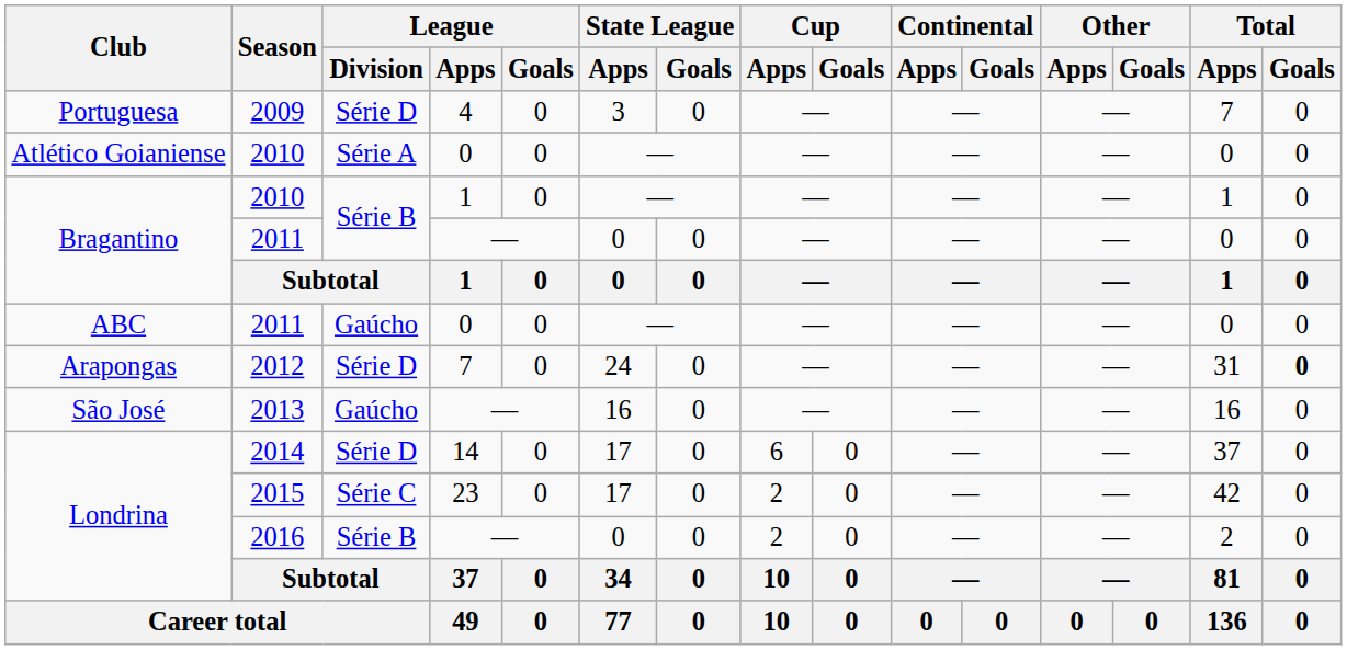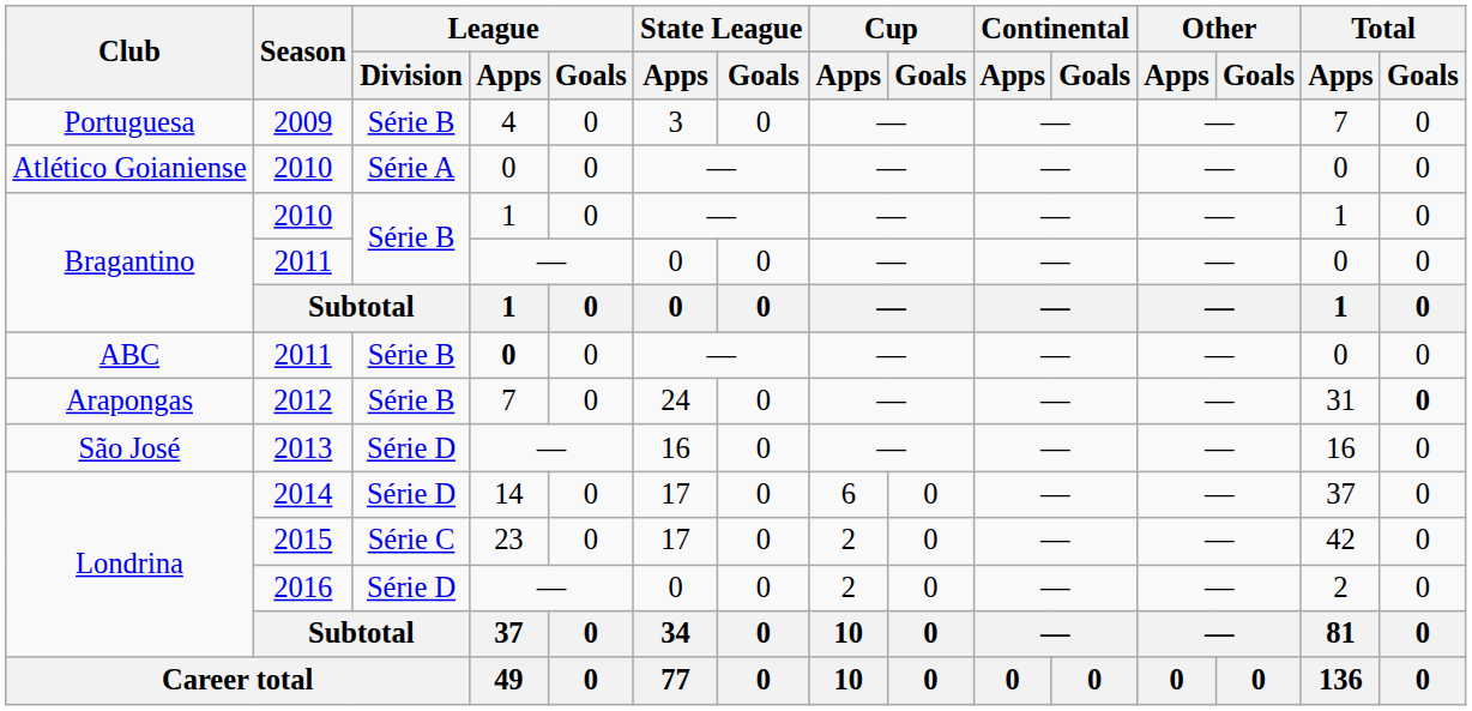2009 | League / Division: Série D -> Série B
ABC / 2011 | League / Division: Gaúcho -> Série B
ABC / 2011 | League / Apps: normal -> bold
2012 | League / Division: Série D -> Série B
2013 | League / Division: Gaúcho -> Série D
2016 | League / Division: Série B -> Série D
